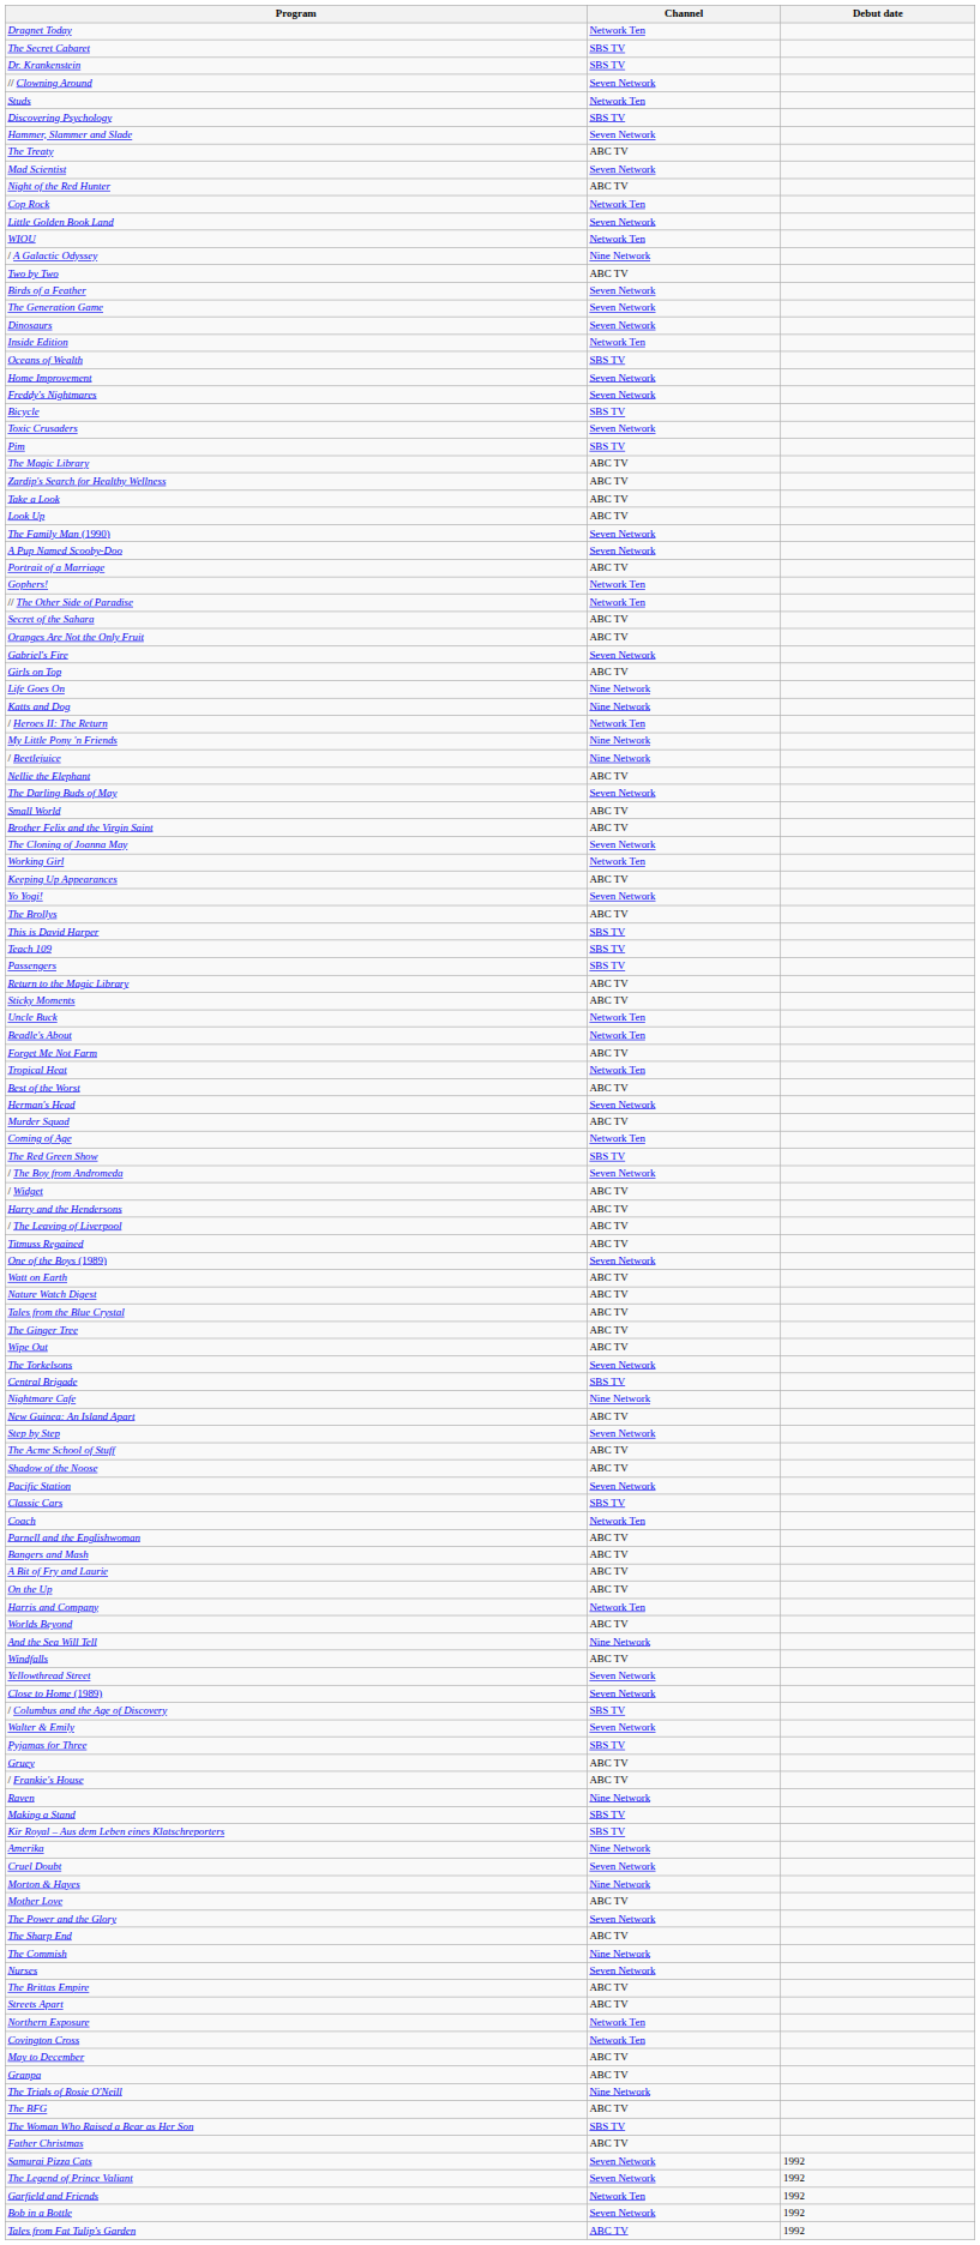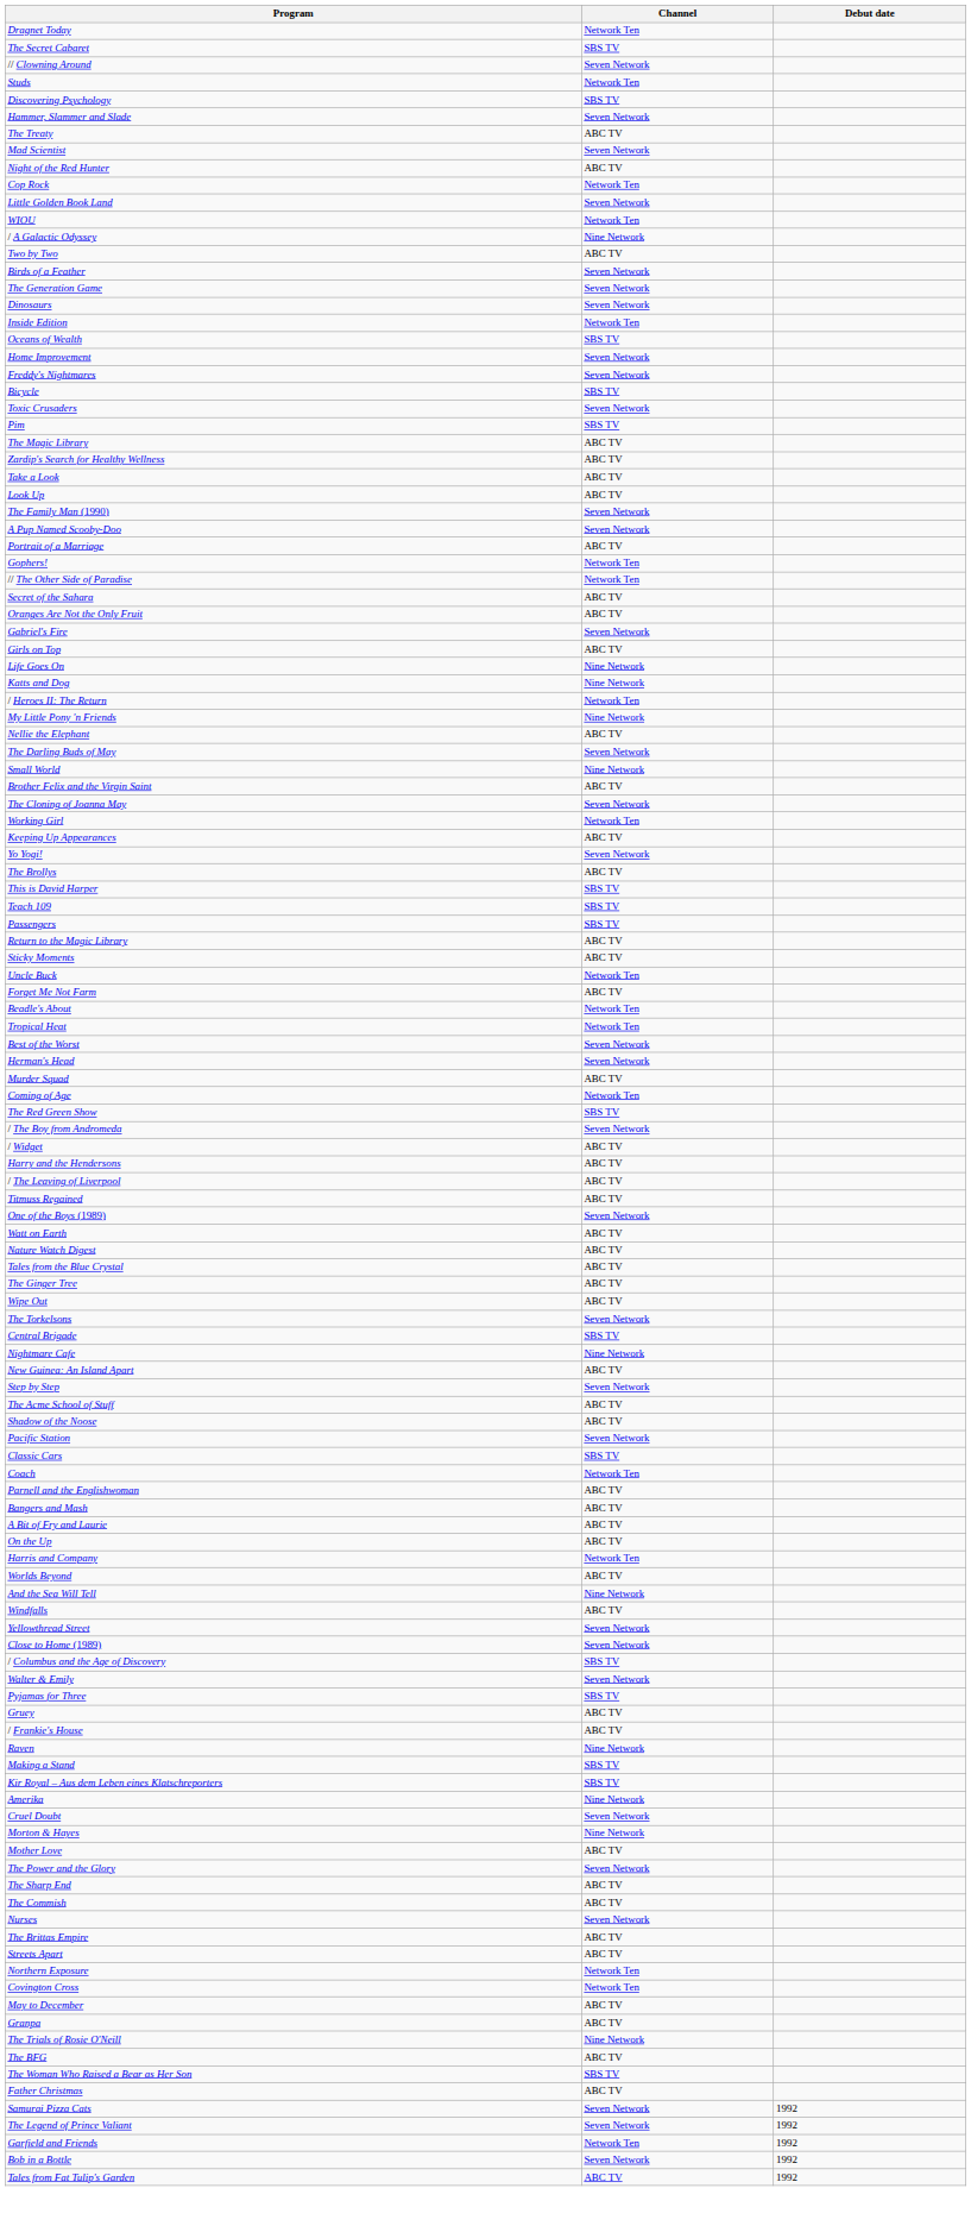- row: Dr. Krankenstein | SBS TV
- row: / Beetlejuice | Nine Network
Small World | Channel: ABC TV -> Nine Network
rows swapped: Beadle's About <-> Forget Me Not Farm
Best of the Worst | Channel: ABC TV -> Seven Network
The Commish | Channel: Nine Network -> ABC TV
